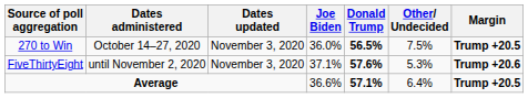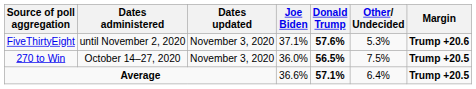rows swapped: 270 to Win <-> FiveThirtyEight
